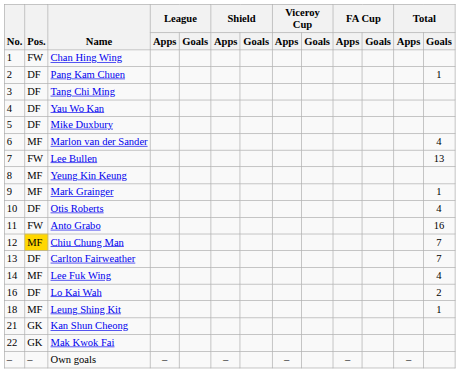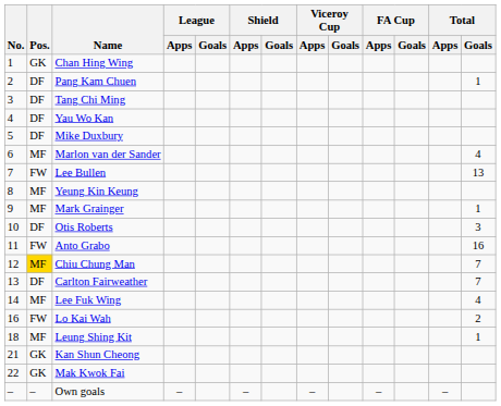Chan Hing Wing | Pos.: FW -> GK
Otis Roberts | Total / Goals: 4 -> 3
Lo Kai Wah | Pos.: DF -> FW
